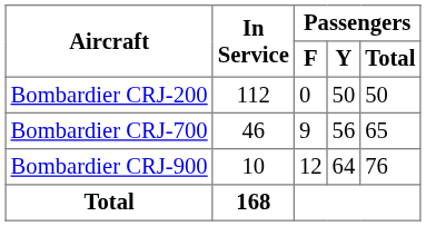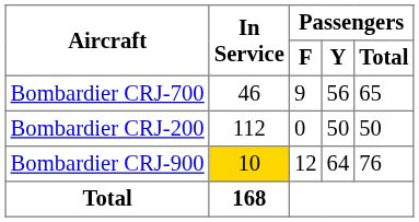rows swapped: Bombardier CRJ-200 <-> Bombardier CRJ-700
Bombardier CRJ-900 | In Service: no background -> gold background
